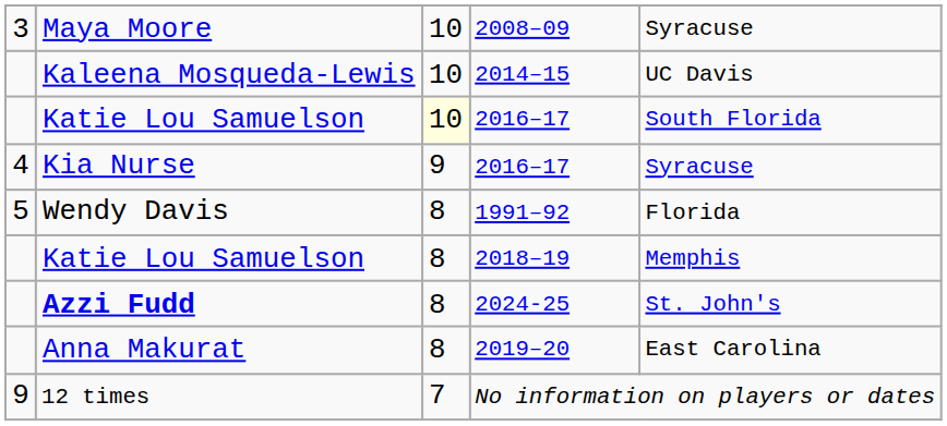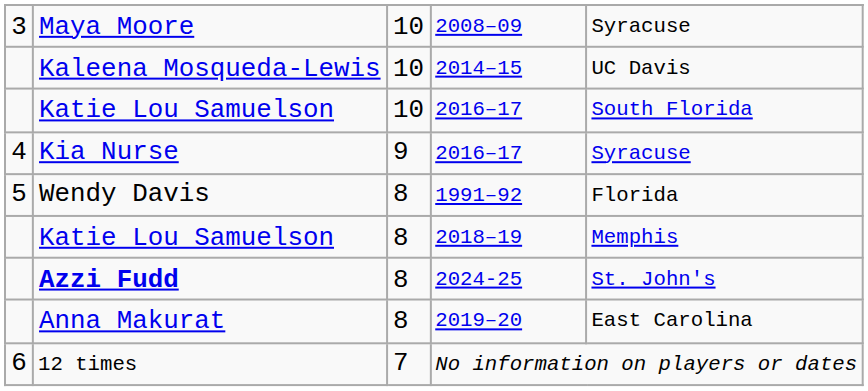Katie Lou Samuelson / 2016–17 | column 3: lightyellow background -> no background
12 times | column 1: 9 -> 6
